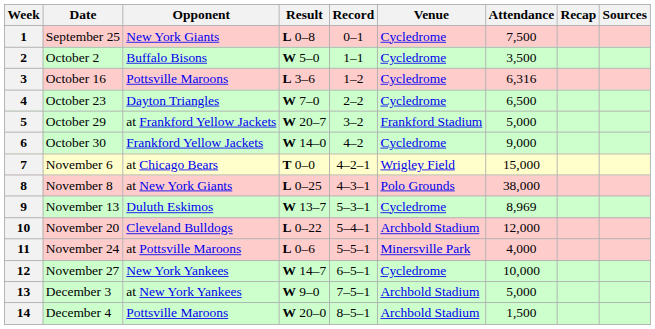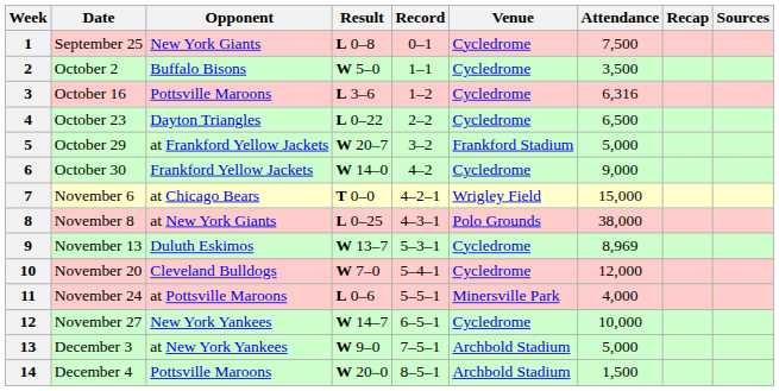4 | Result: W 7–0 -> L 0–22
10 | Result: L 0–22 -> W 7–0
10 | Venue: Archbold Stadium -> Cycledrome
